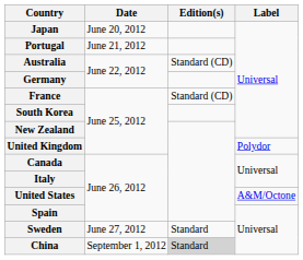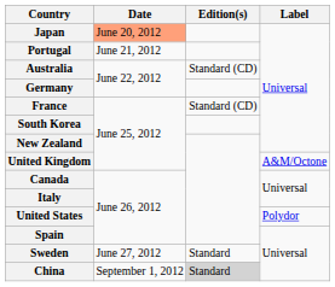Japan | Date: no background -> lightsalmon background
United Kingdom | Label: Polydor -> A&M/Octone
United States | Label: A&M/Octone -> Polydor
